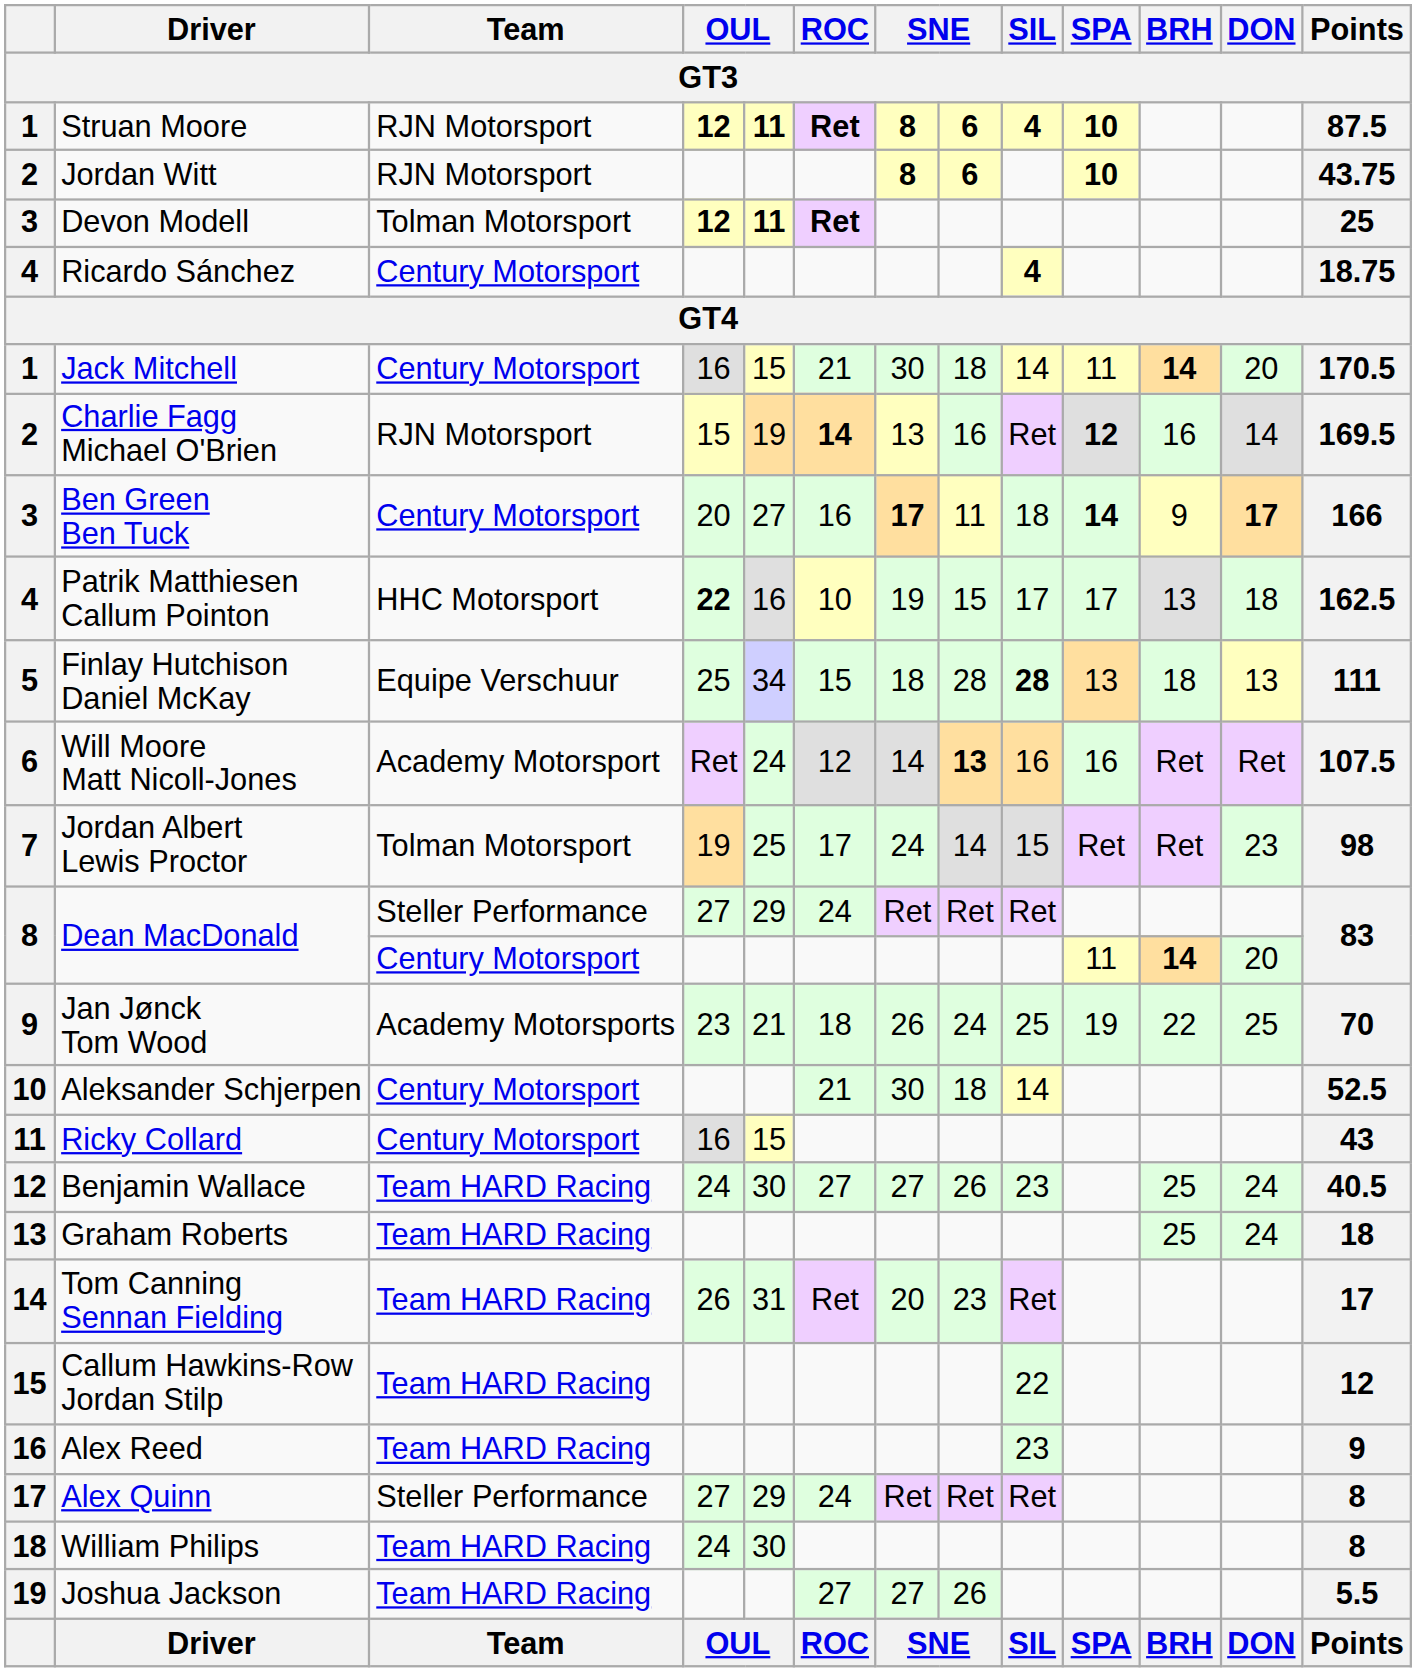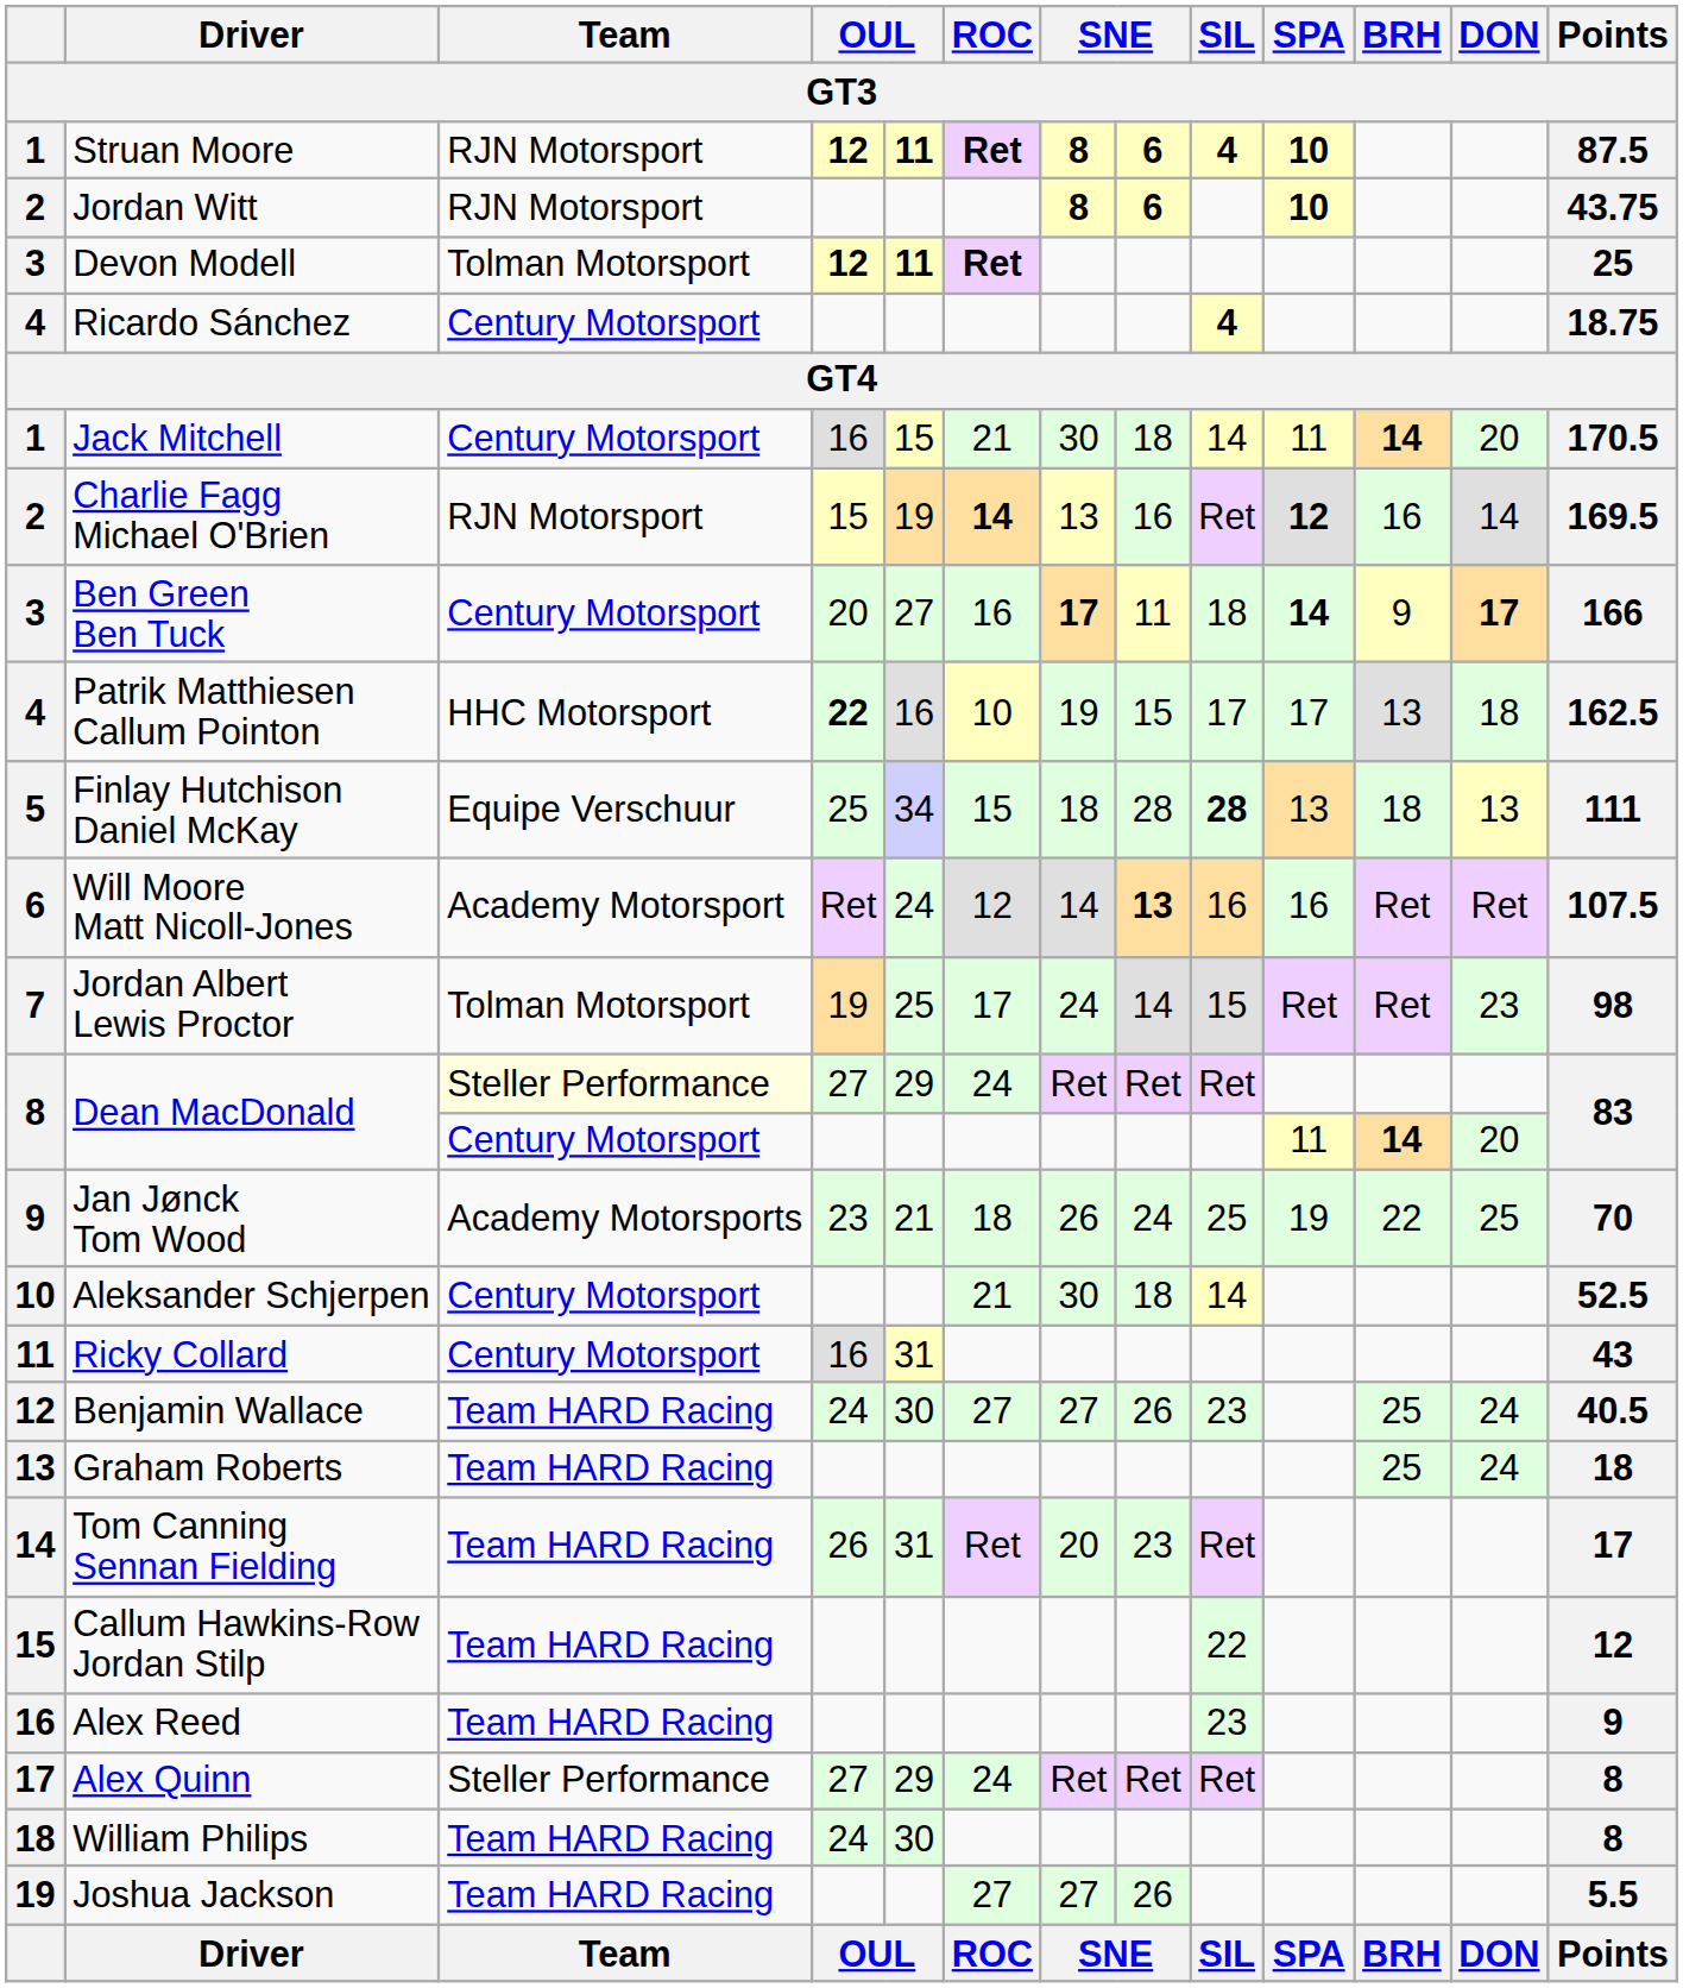Dean MacDonald / 27 | Team: no background -> lightyellow background
Ricky Collard | column 5: 15 -> 31
